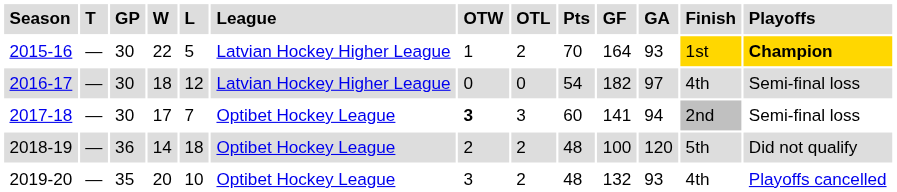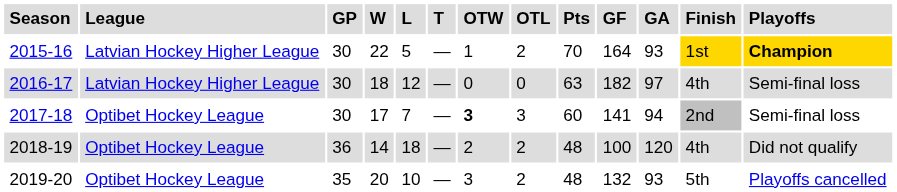columns swapped: League <-> T
2016-17 | Pts: 54 -> 63
2018-19 | Finish: 5th -> 4th
2019-20 | Finish: 4th -> 5th
